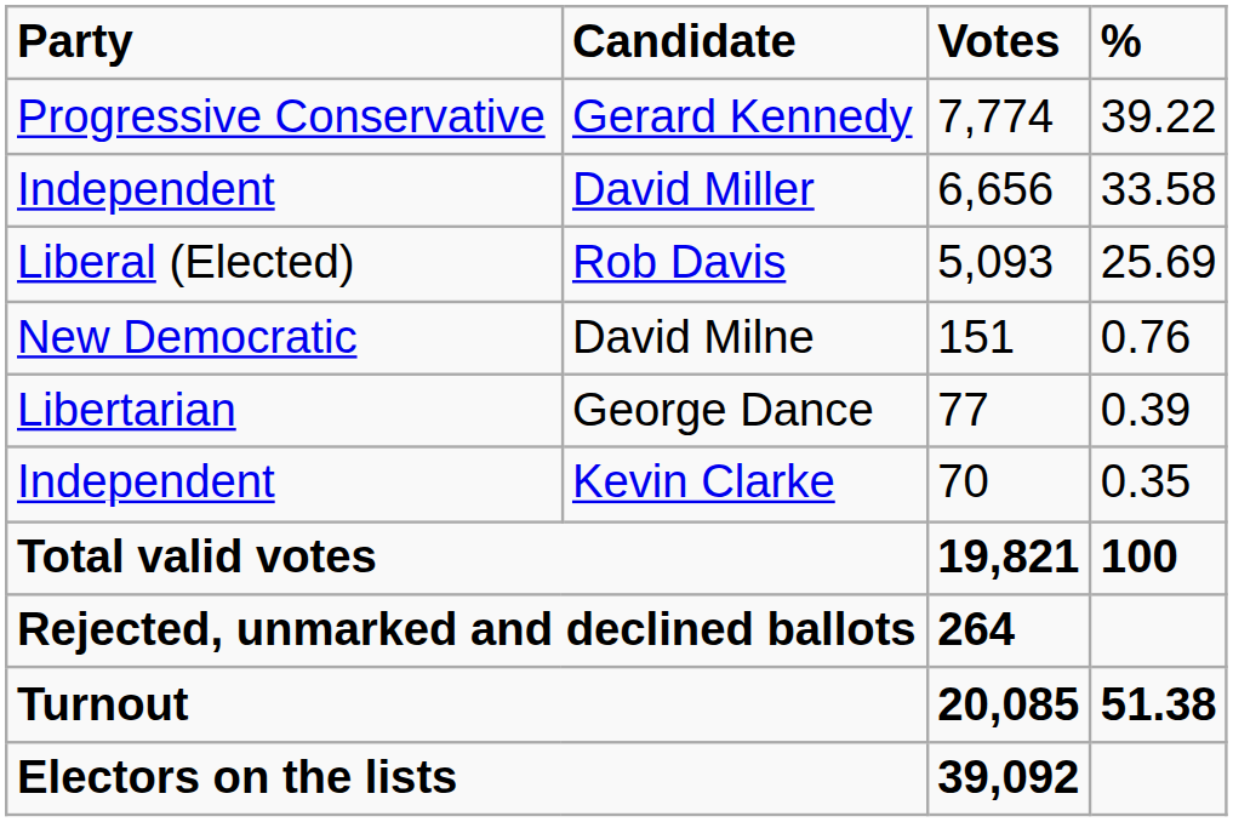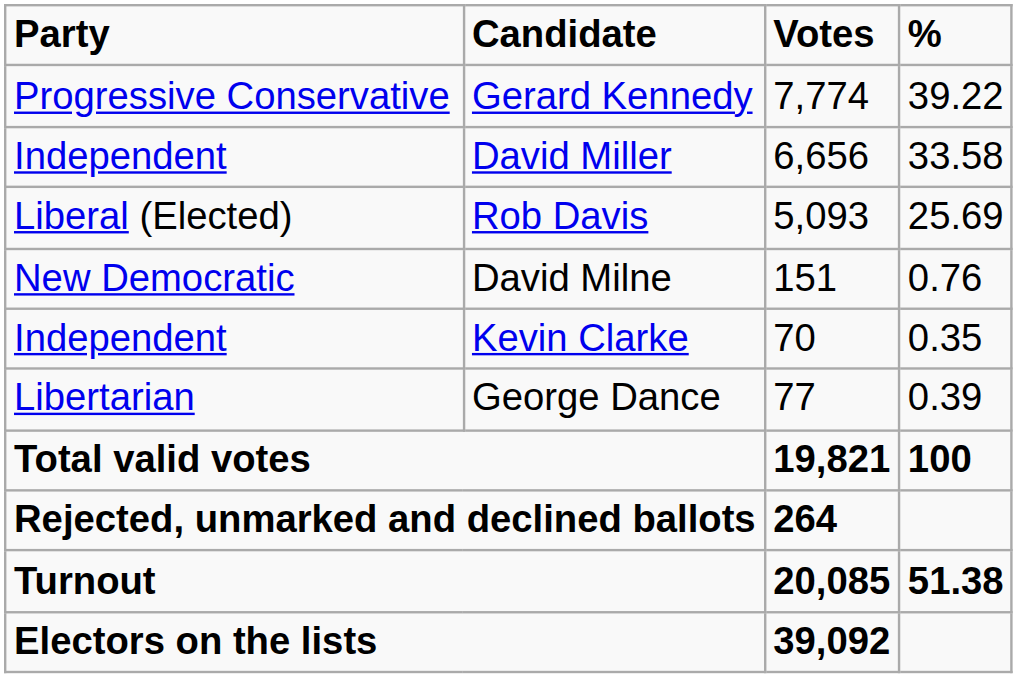rows swapped: George Dance <-> Kevin Clarke
